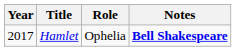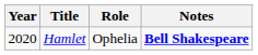Hamlet | Year: 2017 -> 2020
